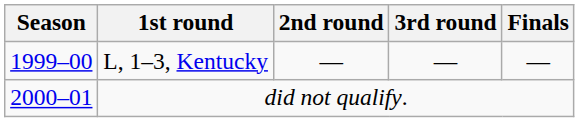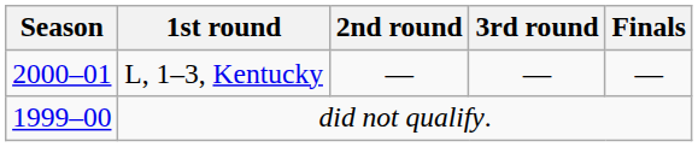L, 1–3, Kentucky | Season: 1999–00 -> 2000–01
did not qualify. | Season: 2000–01 -> 1999–00
